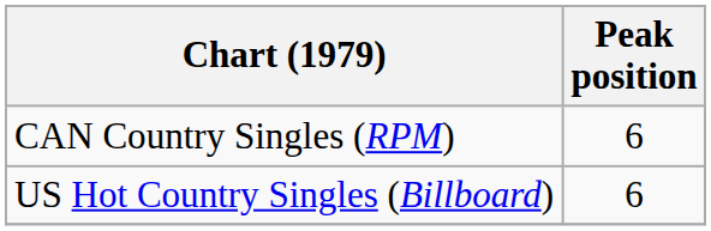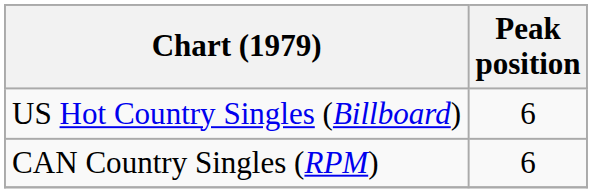rows swapped: US Hot Country Singles (Billboard) <-> CAN Country Singles (RPM)
